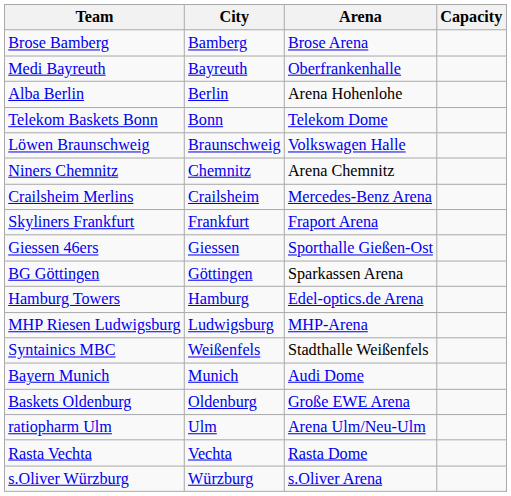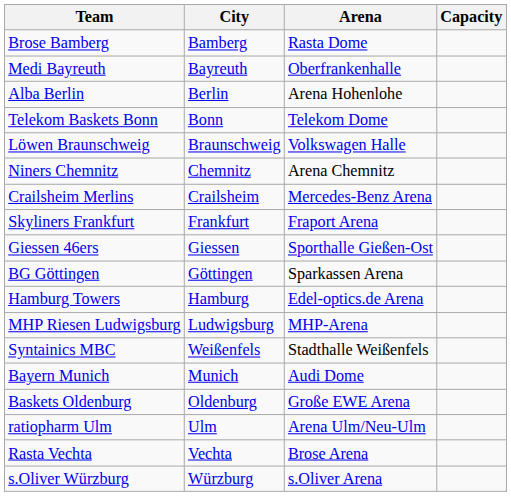Brose Bamberg | Arena: Brose Arena -> Rasta Dome
Rasta Vechta | Arena: Rasta Dome -> Brose Arena
